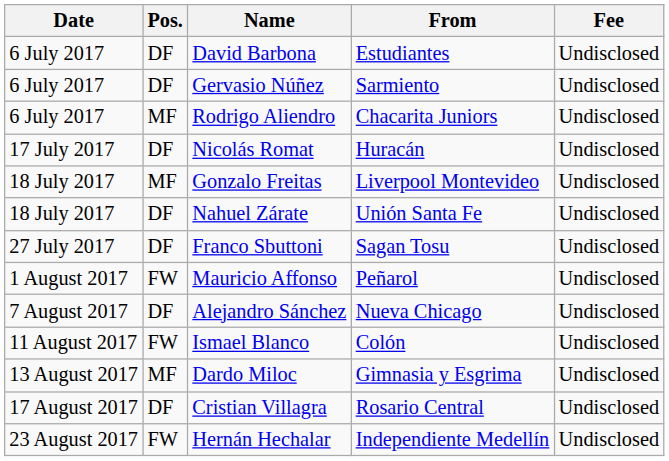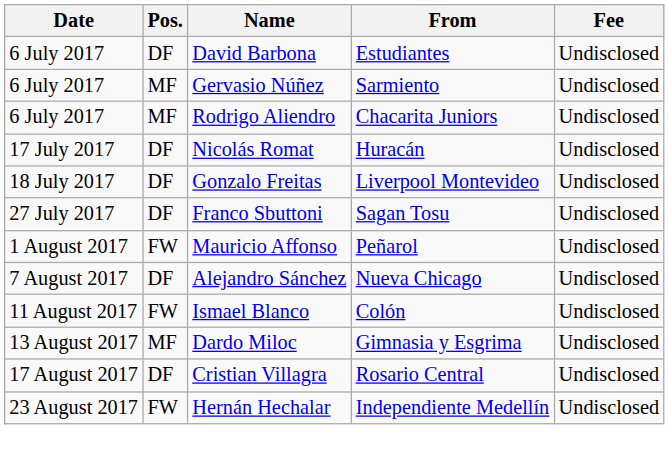Gervasio Núñez | Pos.: DF -> MF
Gonzalo Freitas | Pos.: MF -> DF
- row: 18 July 2017 | DF | Nahuel Zárate | Unión Santa Fe | Undisclosed
